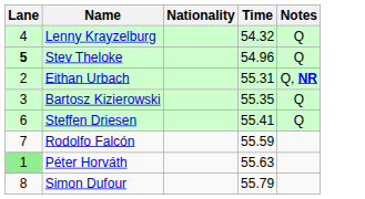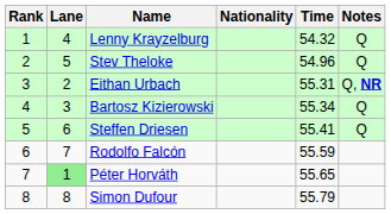+ column: Rank | 1 | 2 | 3 | 4 | 5 | 6 | 7 | 8
Stev Theloke | Lane: bold -> normal
Bartosz Kizierowski | Time: 55.35 -> 55.34
Péter Horváth | Time: 55.63 -> 55.65
